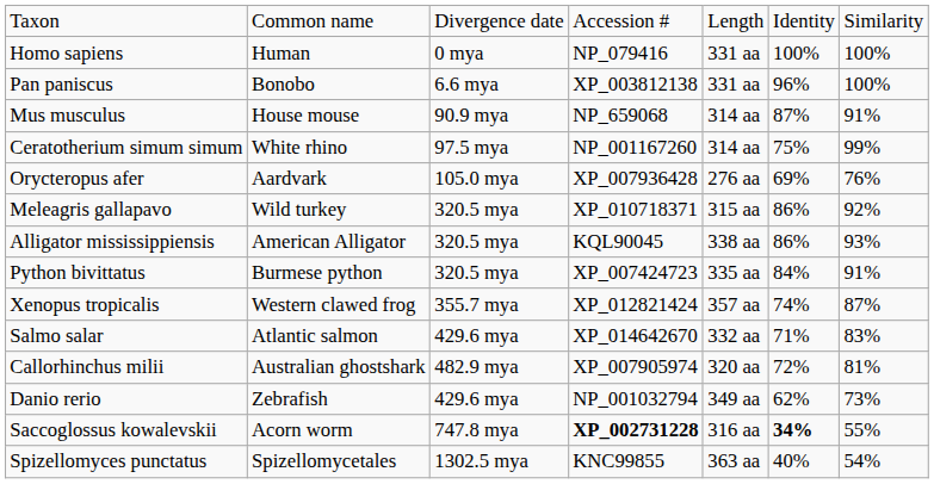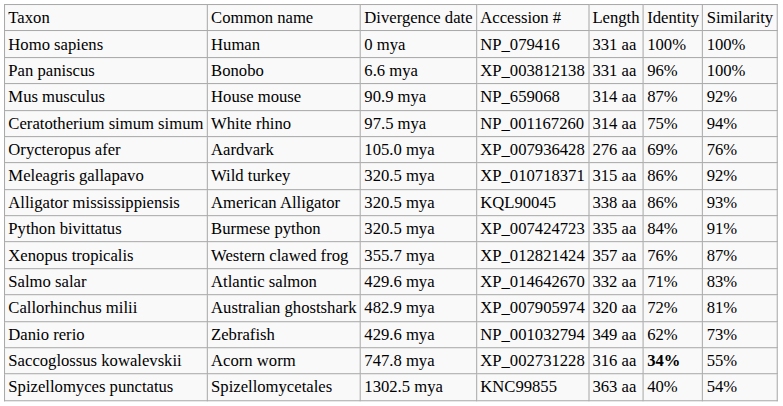Mus musculus | column 7: 91% -> 92%
Ceratotherium simum simum | column 7: 99% -> 94%
Xenopus tropicalis | column 6: 74% -> 76%
Saccoglossus kowalevskii | column 4: bold -> normal
